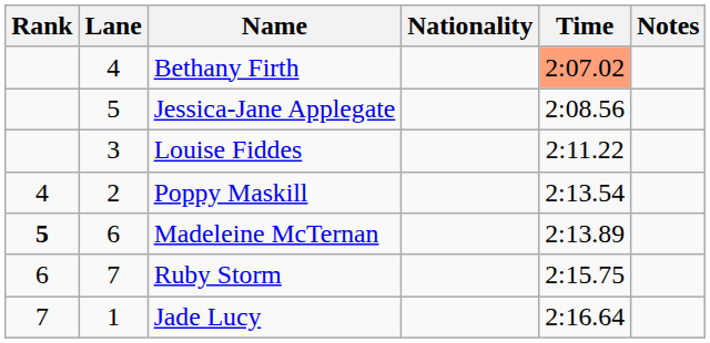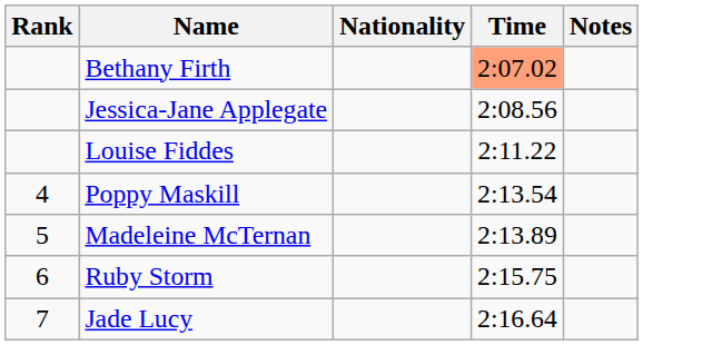- column: Lane | 4 | 5 | 3 | 2 | 6 | 7 | 1
Madeleine McTernan | Rank: bold -> normal
